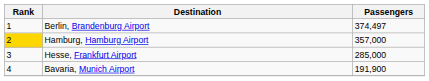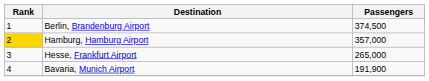Berlin, Brandenburg Airport | Passengers: 374,497 -> 374,500
Hesse, Frankfurt Airport | Passengers: 285,000 -> 265,000
